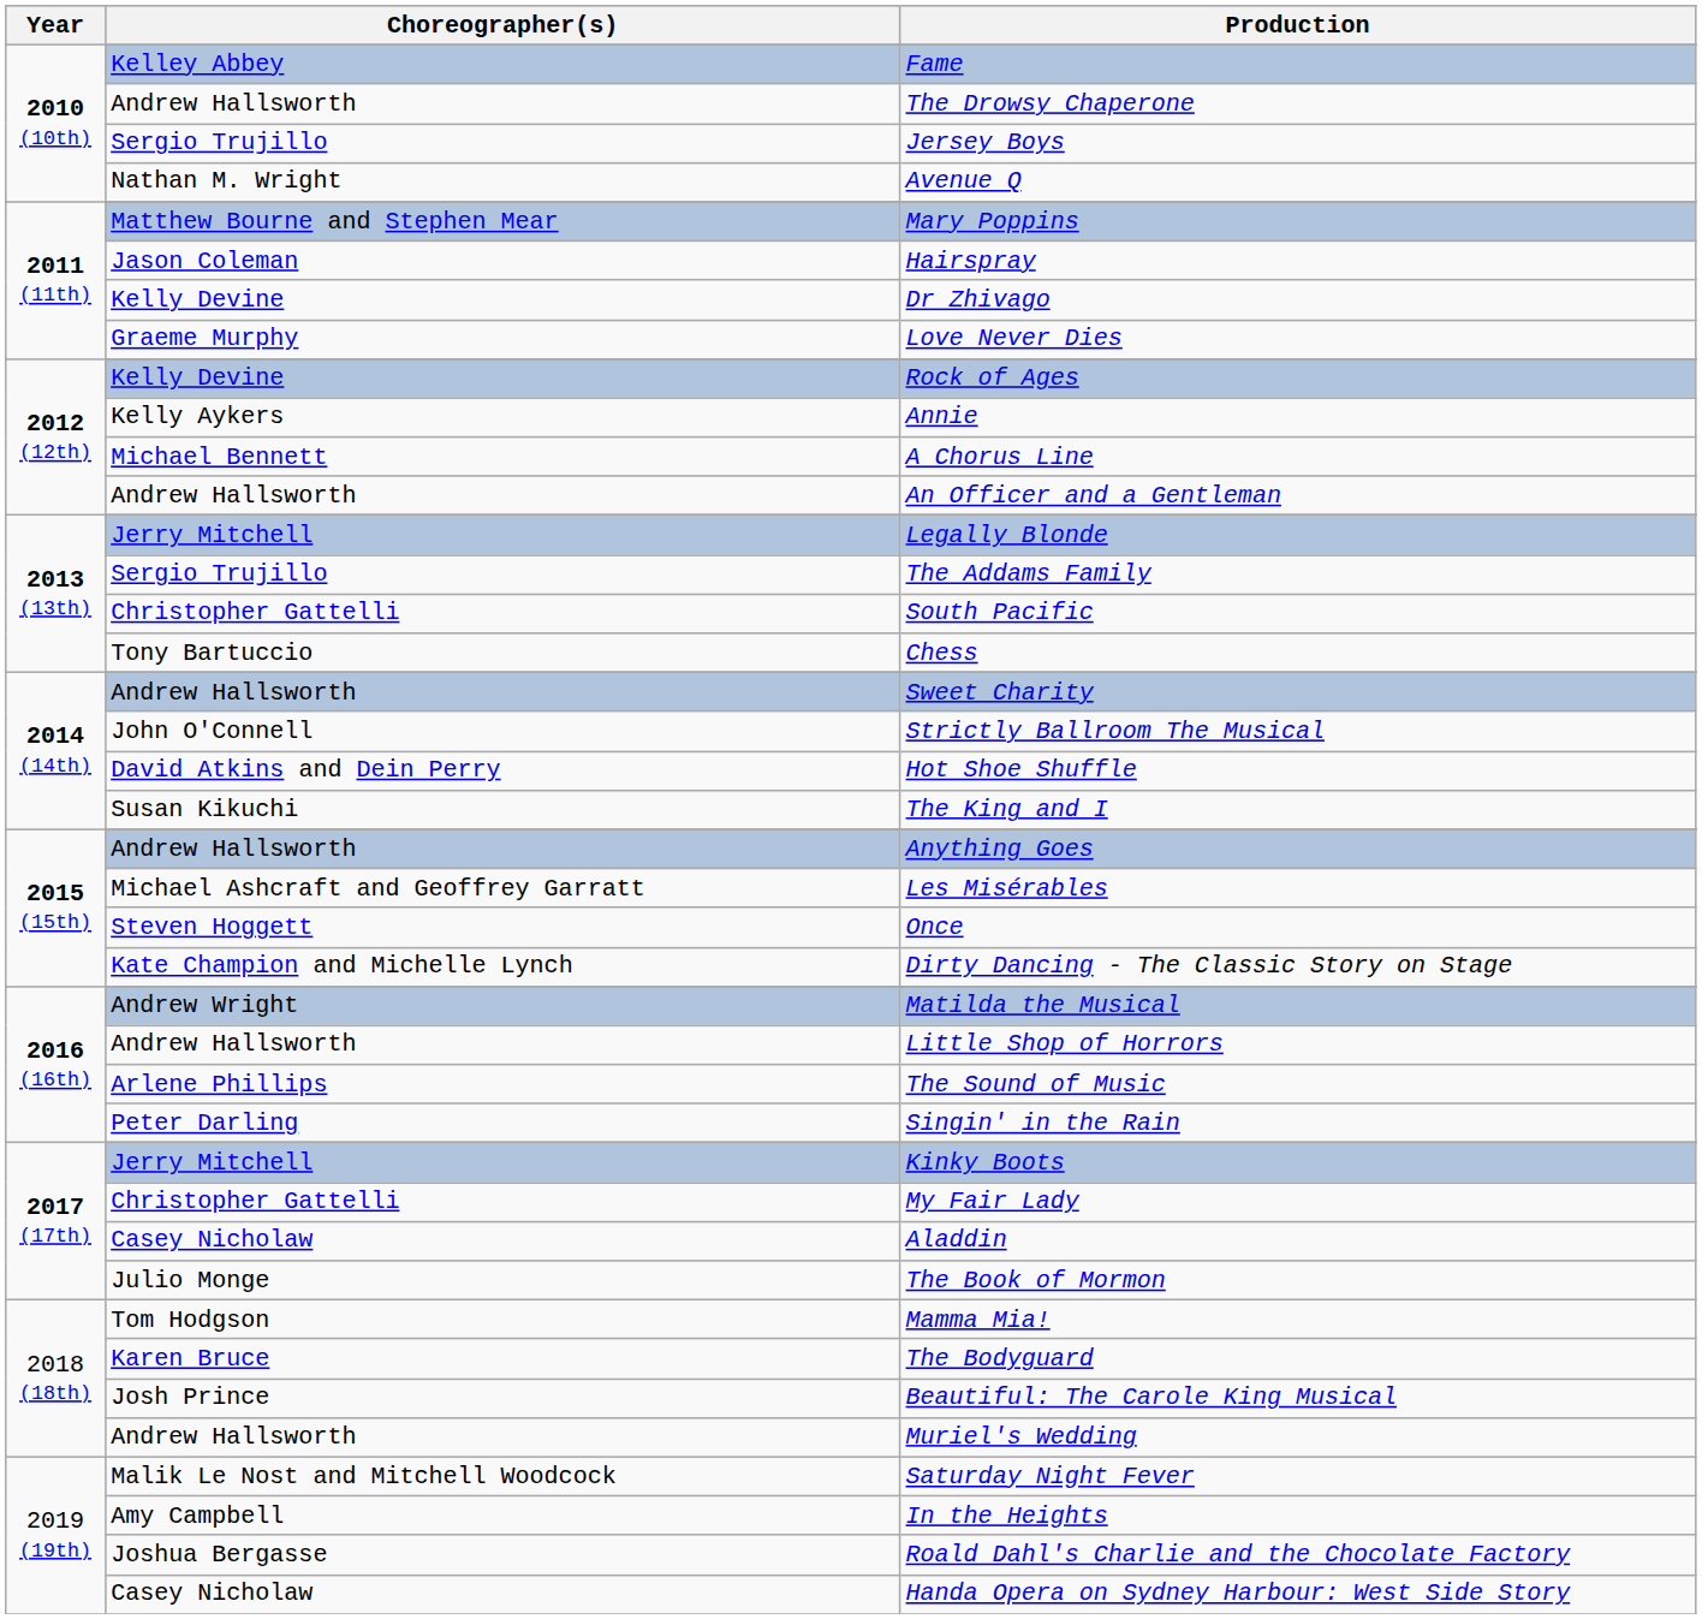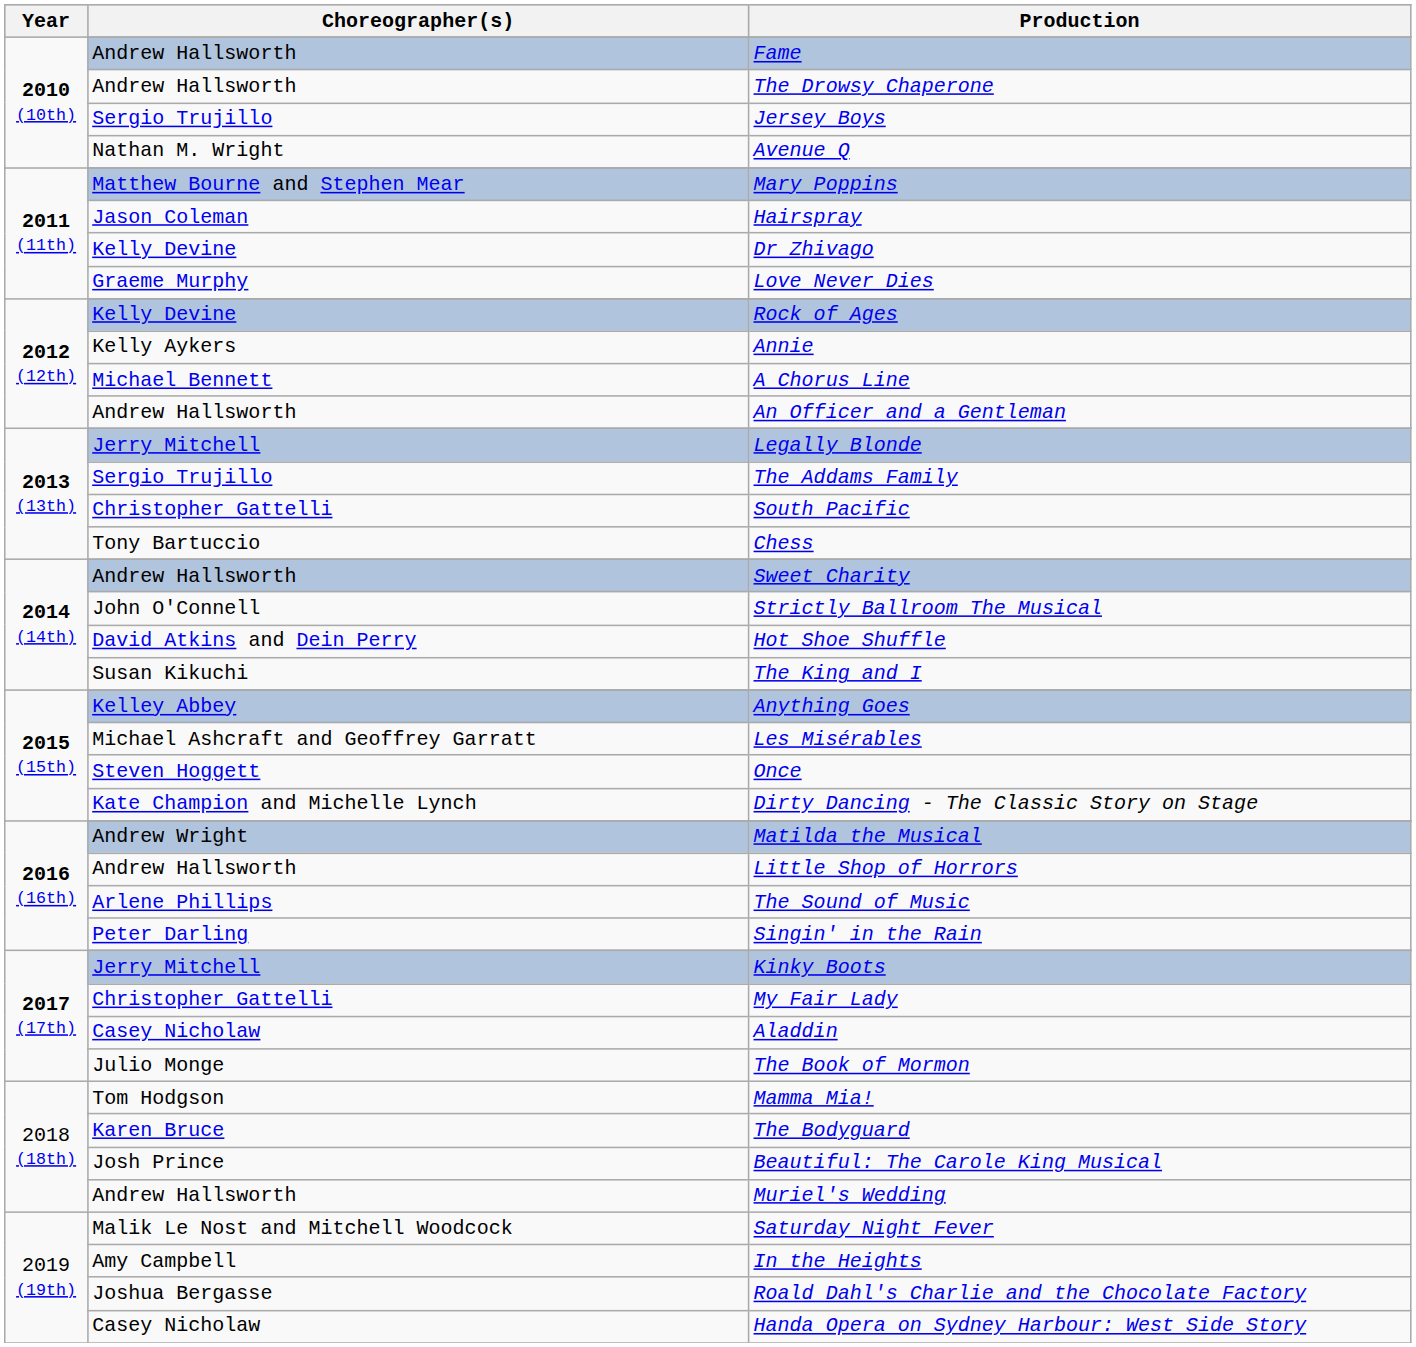Fame | Choreographer(s): Kelley Abbey -> Andrew Hallsworth
Anything Goes | Choreographer(s): Andrew Hallsworth -> Kelley Abbey
